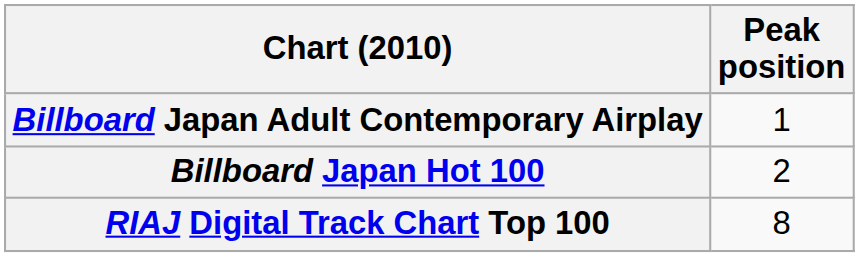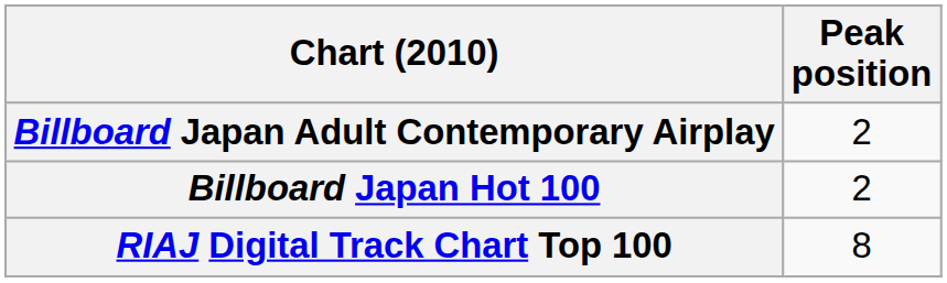Billboard Japan Adult Contemporary Airplay | Peak position: 1 -> 2
